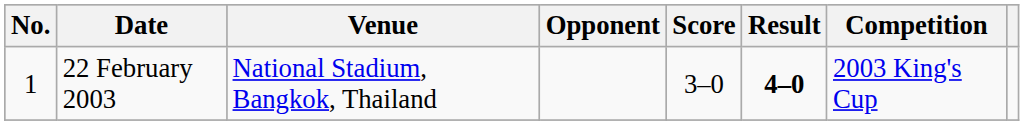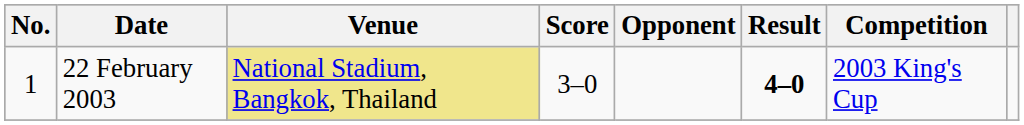columns swapped: Opponent <-> Score
22 February 2003 | Venue: no background -> khaki background
